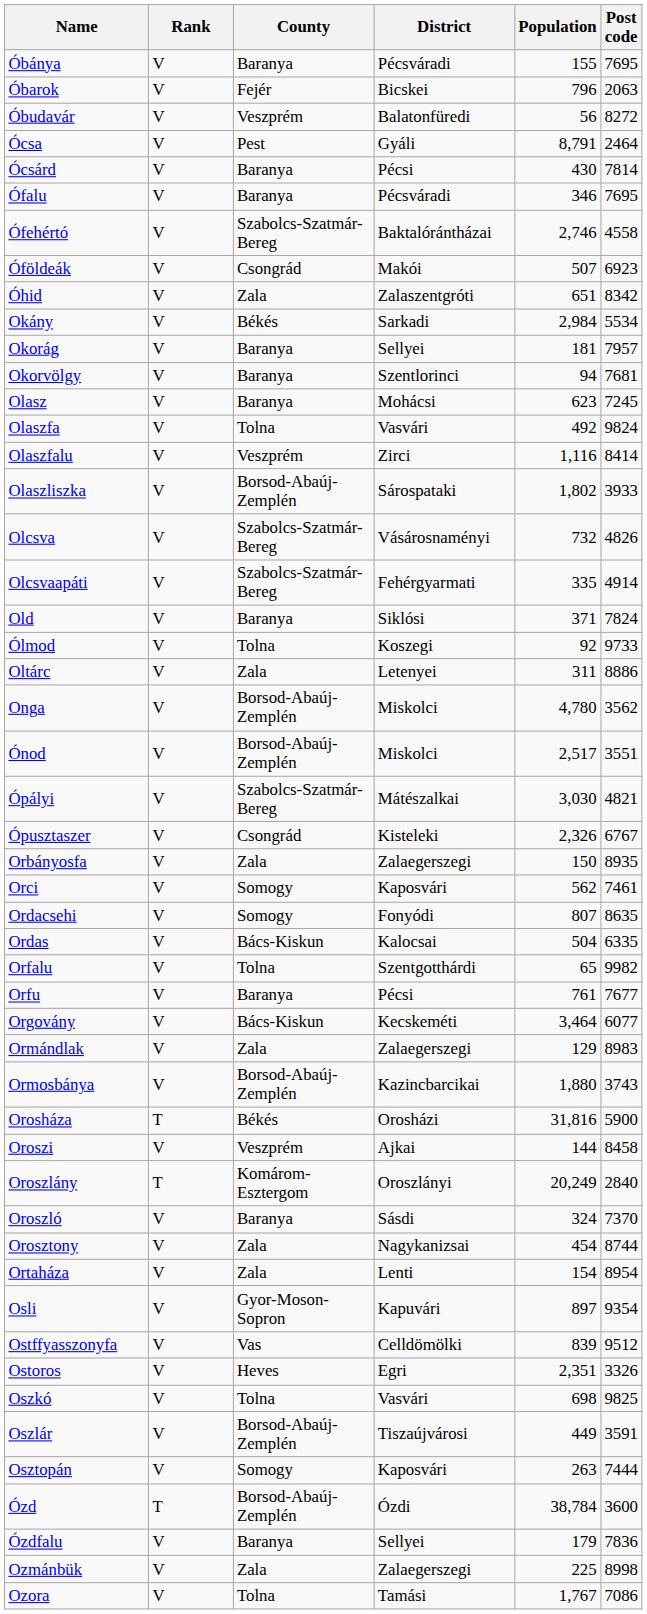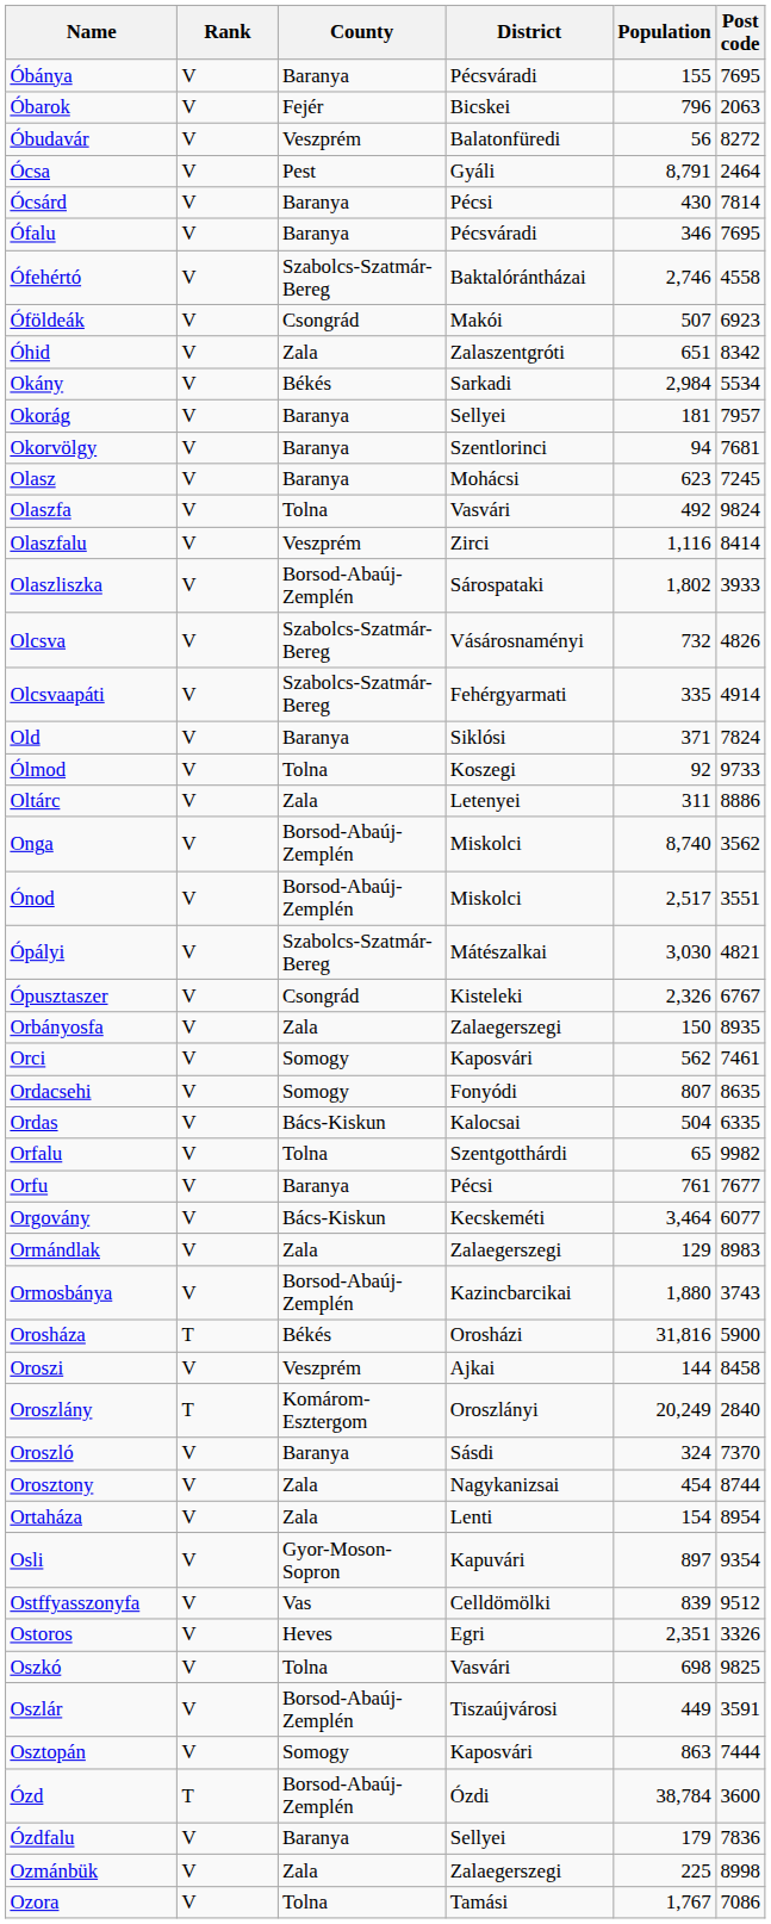Onga | Population: 4,780 -> 8,740
Osztopán | Population: 263 -> 863
